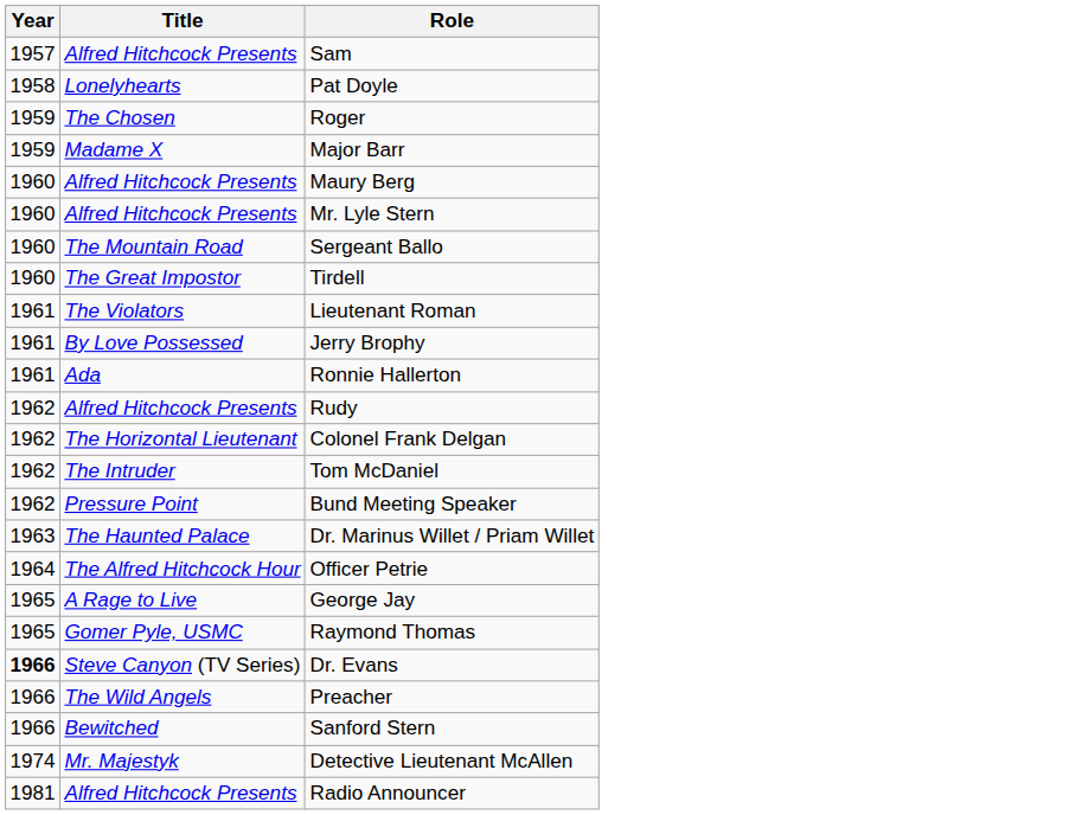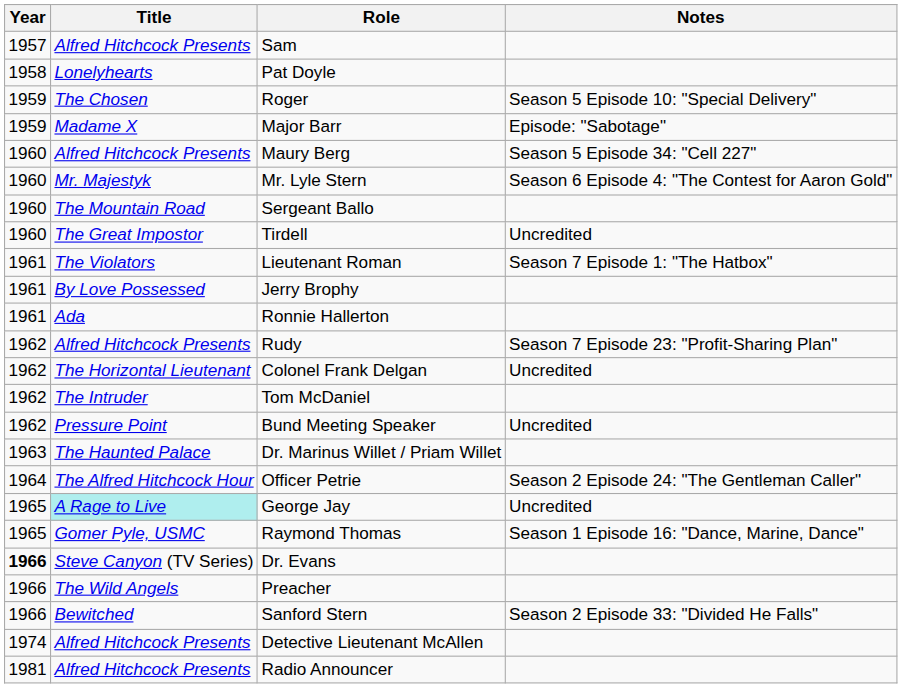+ column: Notes | Season 5 Episode 10: "Special Delivery" | Episode: "Sabotage" | Season 5 Episode 34: "Cell 227" | Season 6 Episode 4: "The Contest for Aaron Gold" | Uncredited | Season 7 Episode 1: "The Hatbox" | Season 7 Episode 23: "Profit-Sharing Plan" | Uncredited | Uncredited | Season 2 Episode 24: "The Gentleman Caller" | Uncredited | Season 1 Episode 16: "Dance, Marine, Dance" | Season 2 Episode 33: "Divided He Falls"
Mr. Lyle Stern | Title: Alfred Hitchcock Presents -> Mr. Majestyk
George Jay | Title: no background -> paleturquoise background
Detective Lieutenant McAllen | Title: Mr. Majestyk -> Alfred Hitchcock Presents
